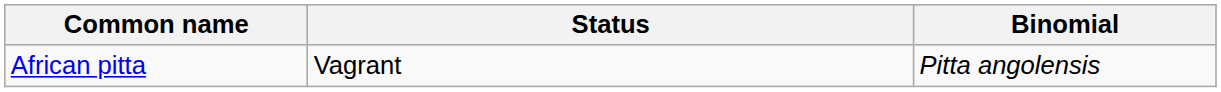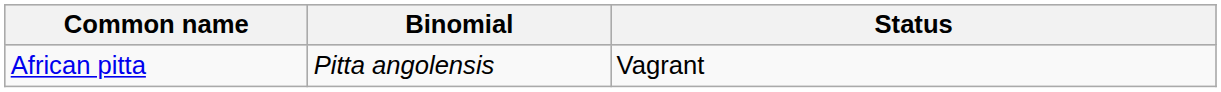columns swapped: Binomial <-> Status
